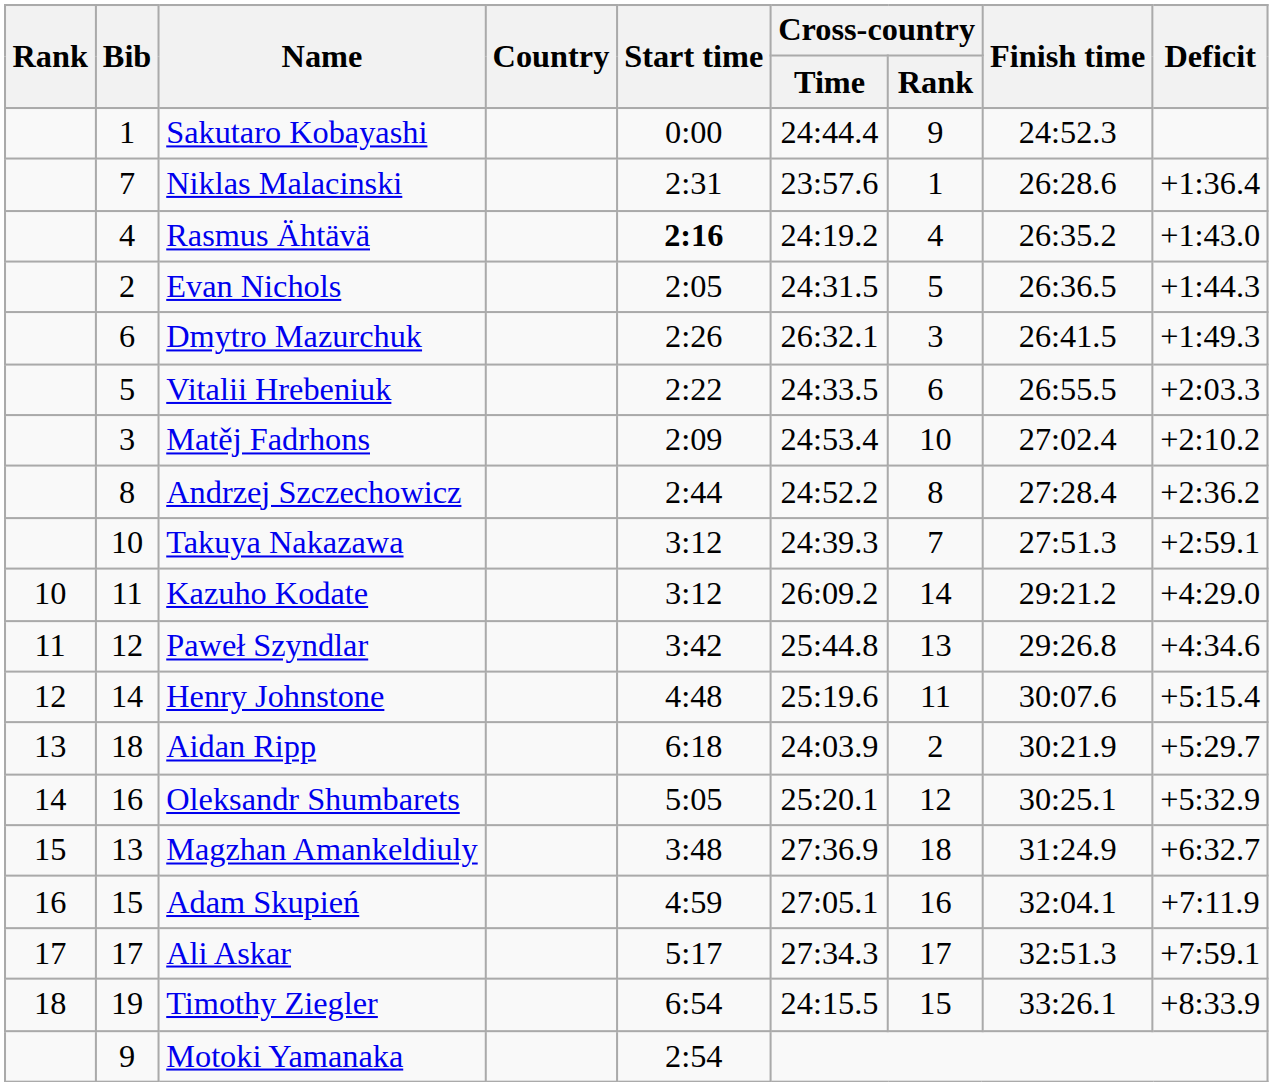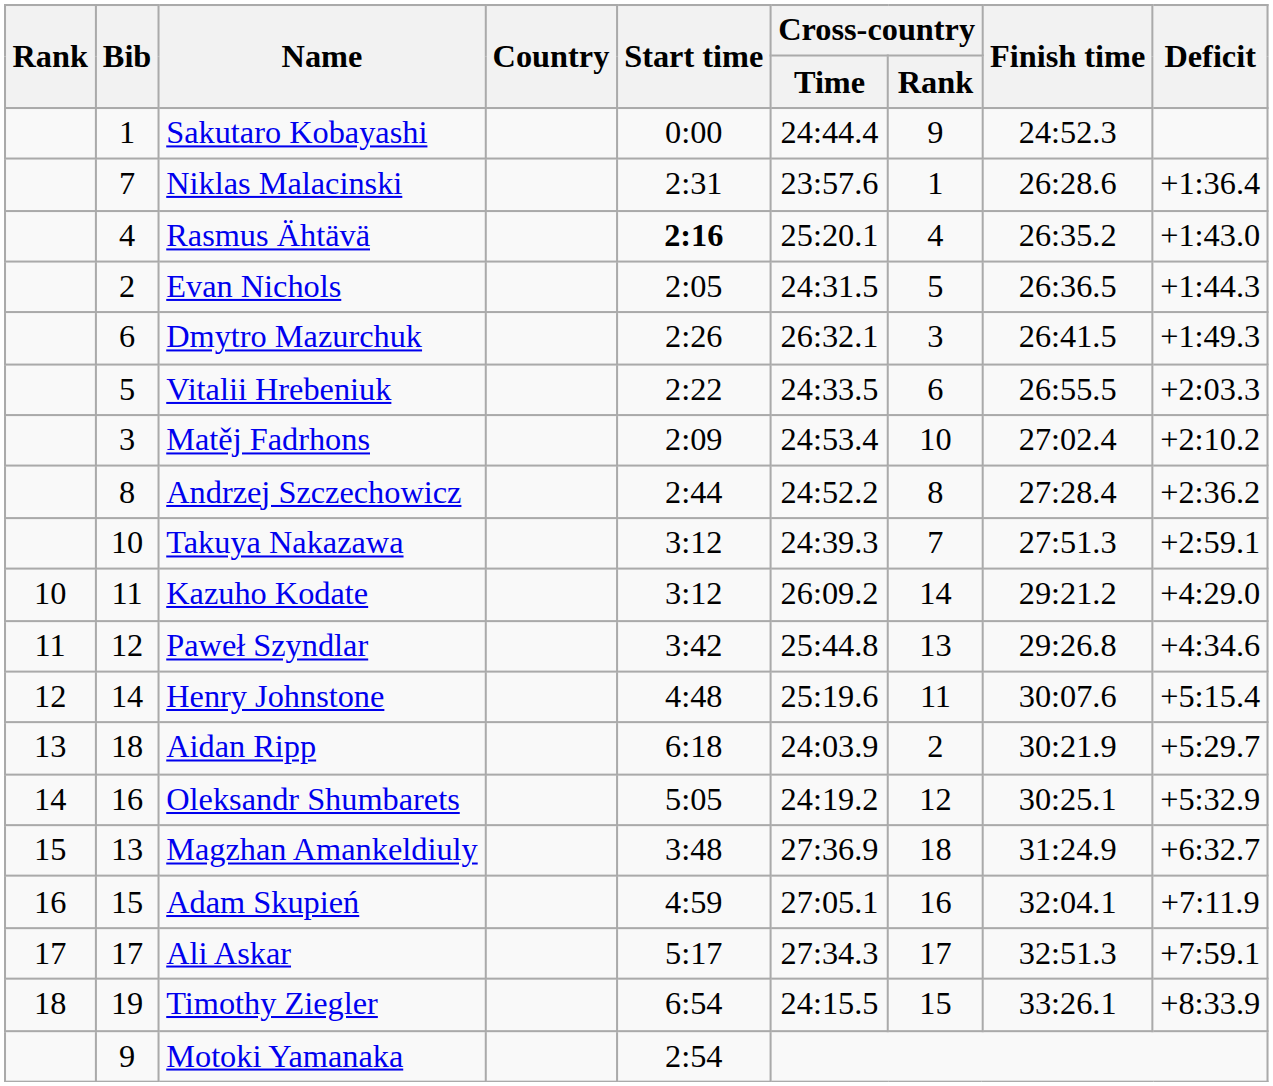Rasmus Ähtävä | Cross-country / Time: 24:19.2 -> 25:20.1
Oleksandr Shumbarets | Cross-country / Time: 25:20.1 -> 24:19.2
